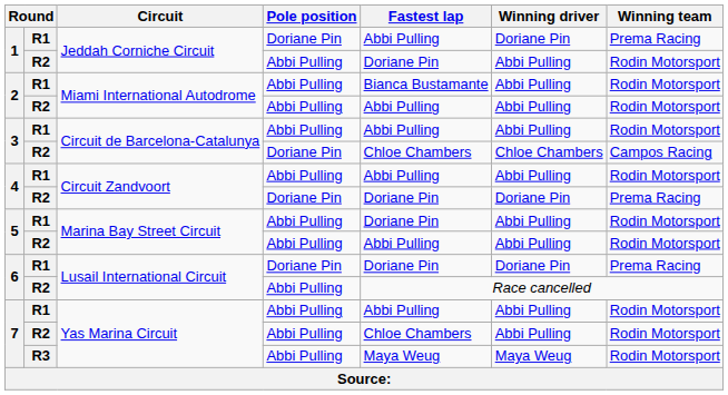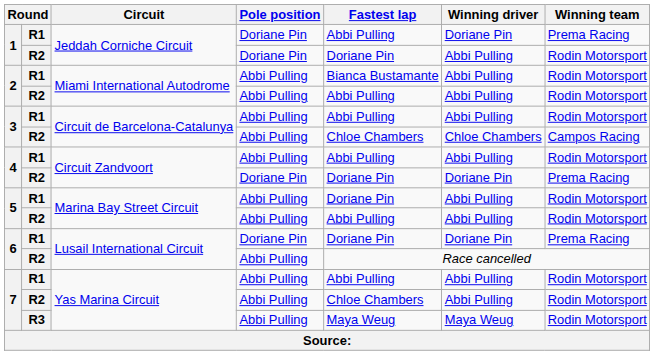1 / R2 | Pole position: Abbi Pulling -> Doriane Pin
3 / R2 | Pole position: Doriane Pin -> Abbi Pulling
